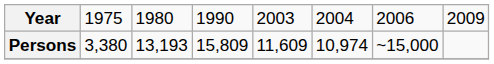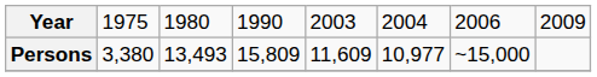Persons | column 3: 13,193 -> 13,493
Persons | column 6: 10,974 -> 10,977
